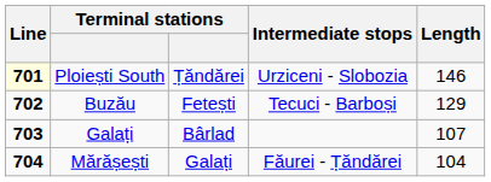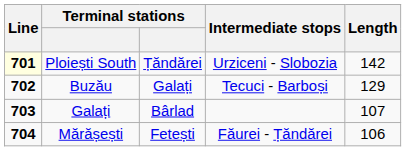Ploiești South | Length: 146 -> 142
Buzău | column 3: Fetești -> Galați
Mărășești | column 3: Galați -> Fetești
Mărășești | Length: 104 -> 106
